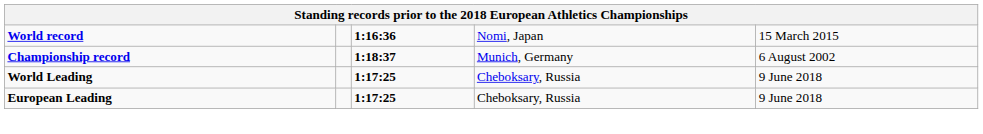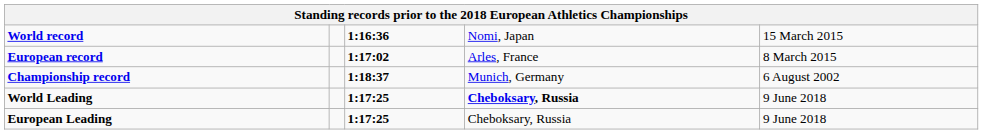+ row: European record | 1:17:02 | Arles, France | 8 March 2015
World Leading | column 4: normal -> bold
